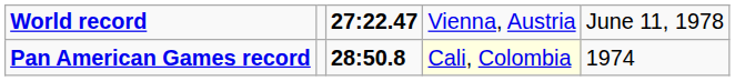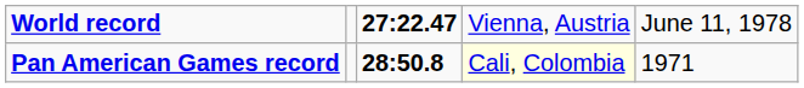Pan American Games record | column 5: 1974 -> 1971
